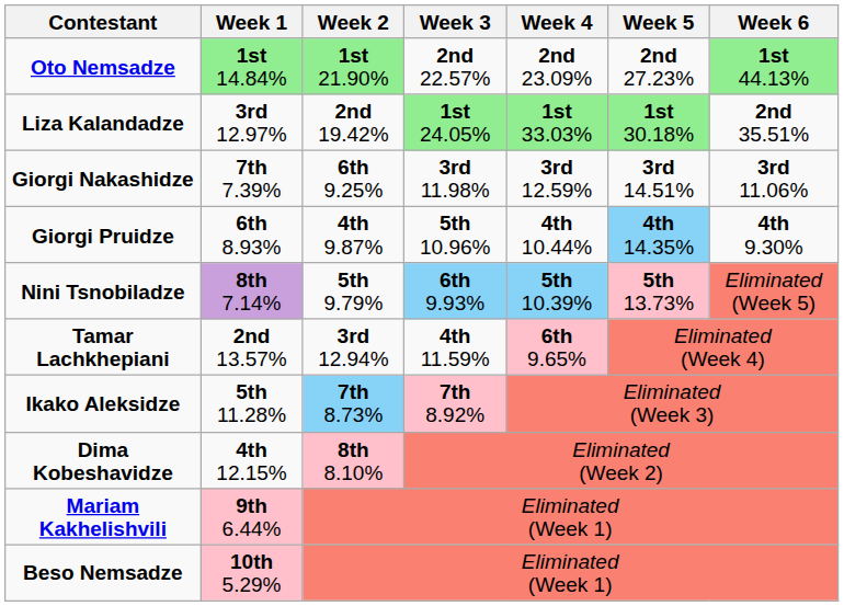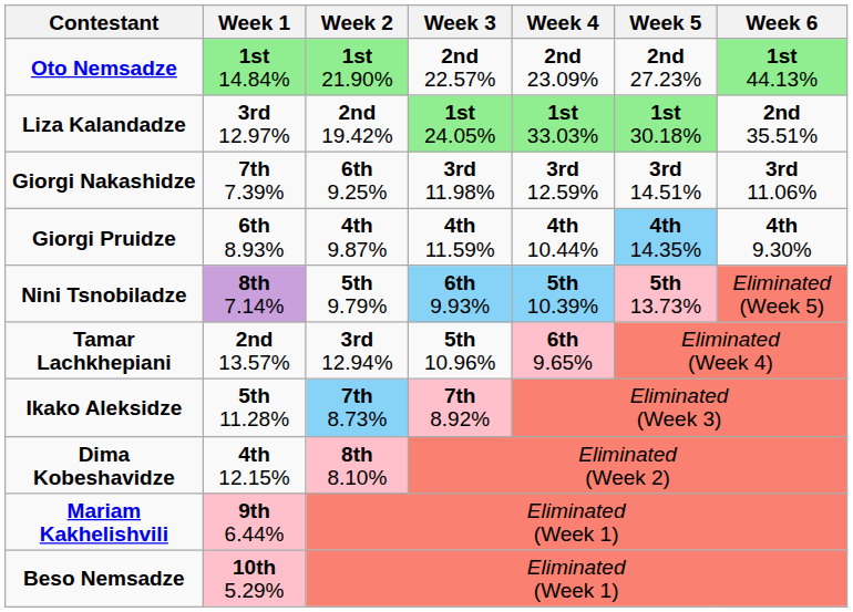Giorgi Pruidze | Week 3: 5th 10.96% -> 4th 11.59%
Tamar Lachkhepiani | Week 3: 4th 11.59% -> 5th 10.96%
